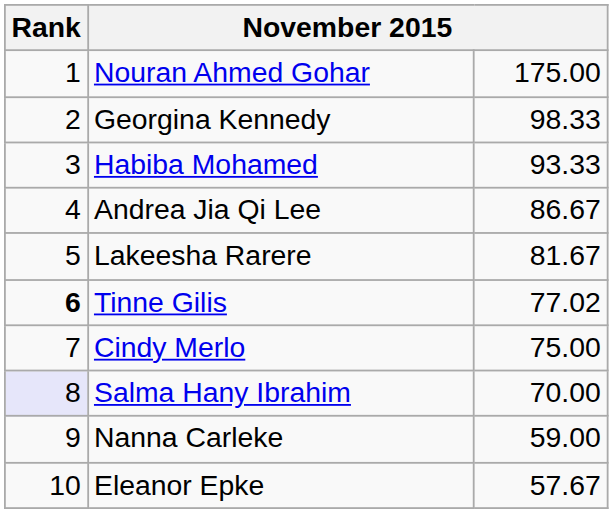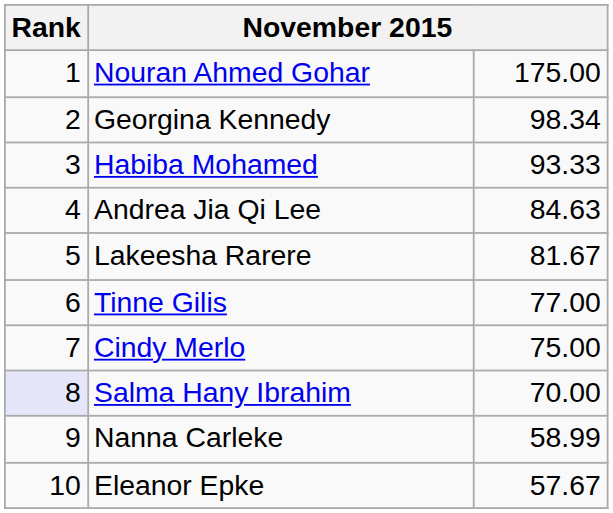Georgina Kennedy | column 3: 98.33 -> 98.34
Andrea Jia Qi Lee | column 3: 86.67 -> 84.63
Tinne Gilis | Rank: bold -> normal
Tinne Gilis | column 3: 77.02 -> 77.00
Nanna Carleke | column 3: 59.00 -> 58.99
